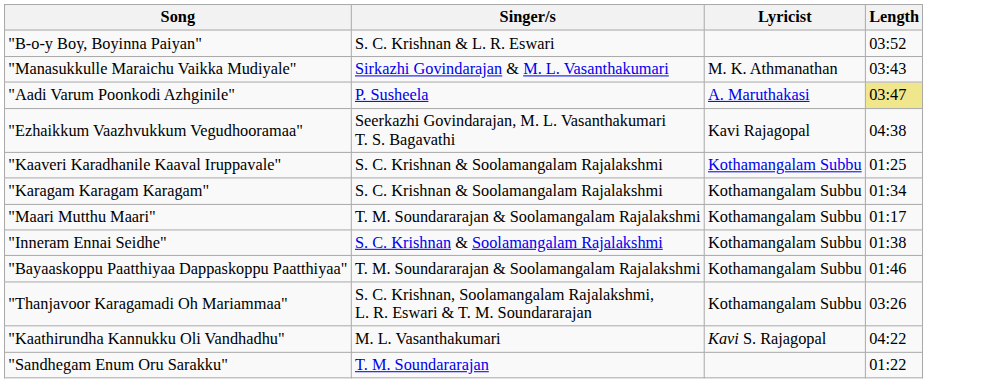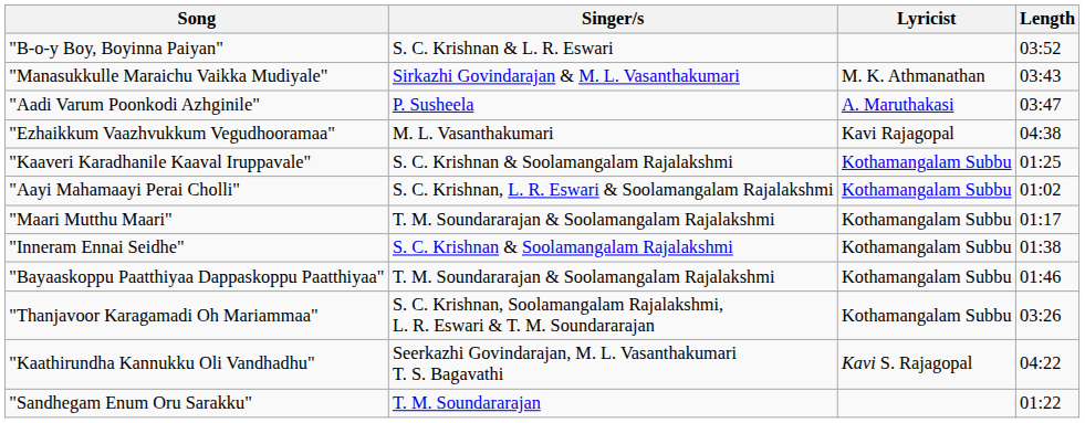"Aadi Varum Poonkodi Azhginile" | Length: khaki background -> no background
"Ezhaikkum Vaazhvukkum Vegudhooramaa" | Singer/s: Seerkazhi Govindarajan, M. L. Vasanthakumari T. S. Bagavathi -> M. L. Vasanthakumari
+ row: "Aayi Mahamaayi Perai Cholli" | S. C. Krishnan, L. R. Eswari & Soolamangalam Rajalakshmi | Kothamangalam Subbu | 01:02
- row: "Karagam Karagam Karagam" | S. C. Krishnan & Soolamangalam Rajalakshmi | Kothamangalam Subbu | 01:34
"Kaathirundha Kannukku Oli Vandhadhu" | Singer/s: M. L. Vasanthakumari -> Seerkazhi Govindarajan, M. L. Vasanthakumari T. S. Bagavathi
